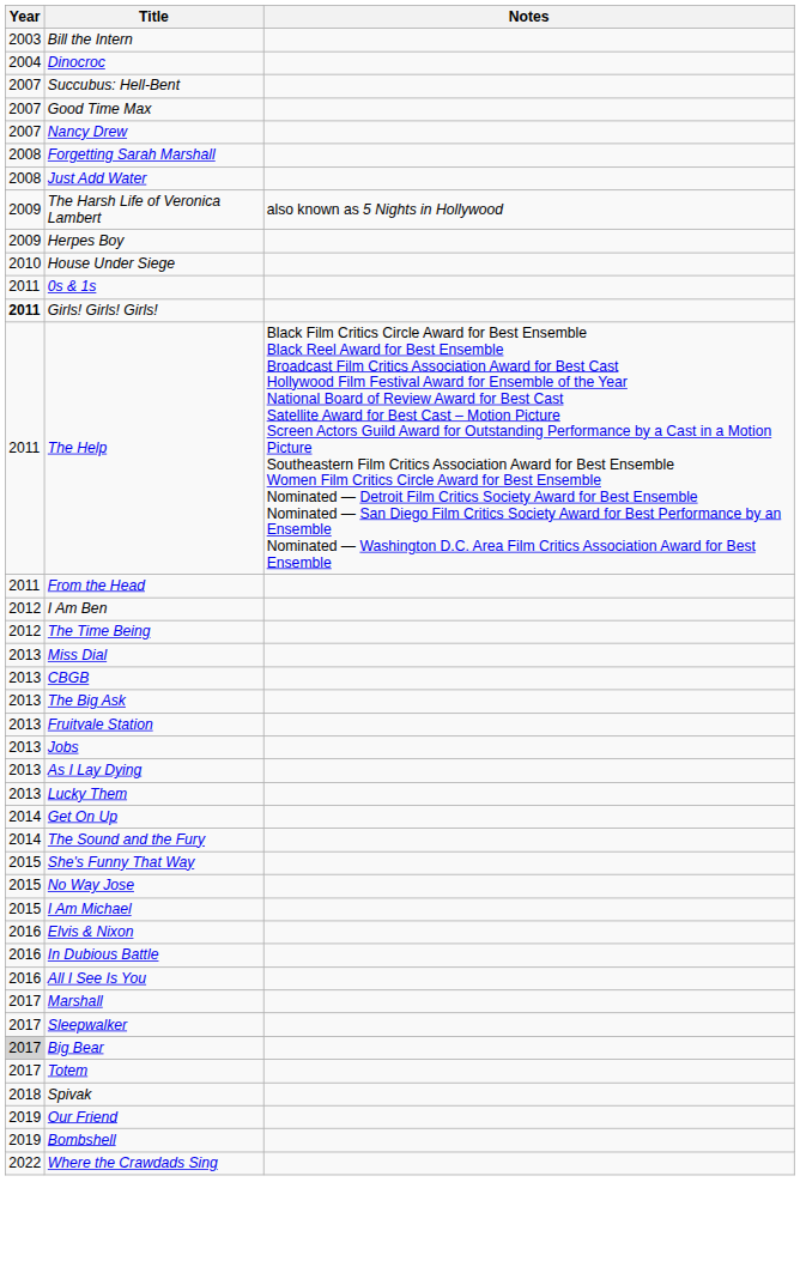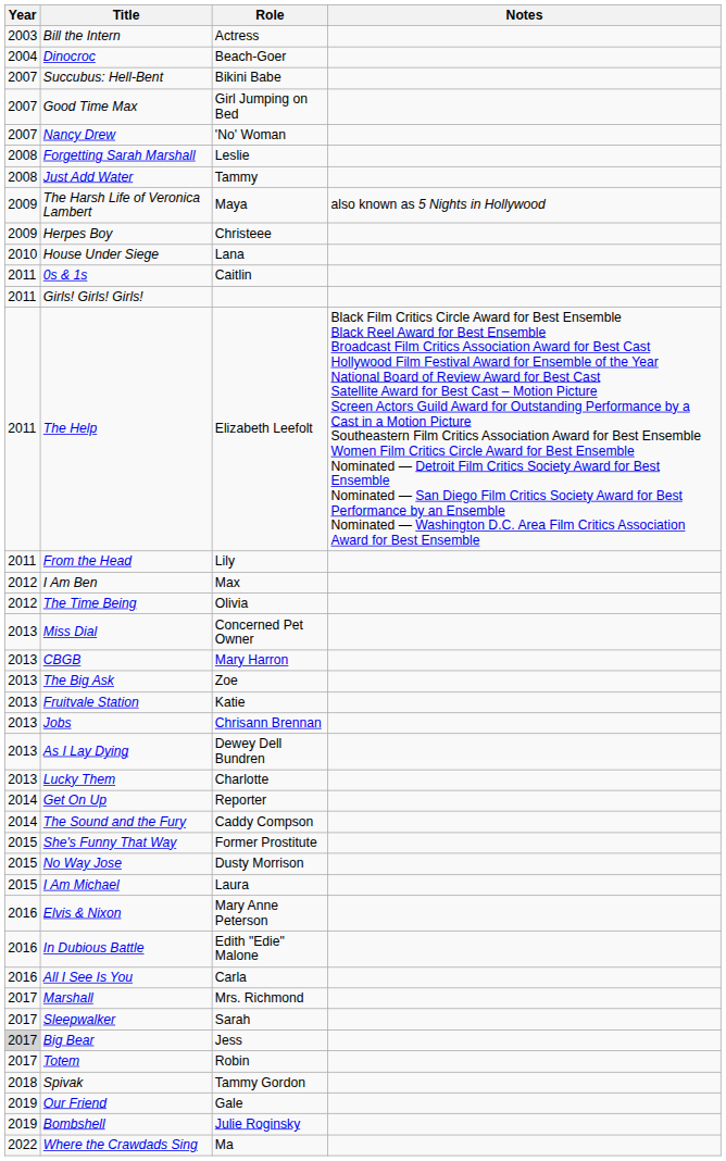+ column: Role | Actress | Beach-Goer | Bikini Babe | Girl Jumping on Bed | 'No' Woman | Leslie | Tammy | Maya | Christeee | Lana | Caitlin | Elizabeth Leefolt | Lily | Max | Olivia | Concerned Pet Owner | Mary Harron | Zoe | Katie | Chrisann Brennan | Dewey Dell Bundren | Charlotte | Reporter | Caddy Compson | Former Prostitute | Dusty Morrison | Laura | Mary Anne Peterson | Edith "Edie" Malone | Carla | Mrs. Richmond | Sarah | Jess | Robin | Tammy Gordon | Gale | Julie Roginsky | Ma
Girls! Girls! Girls! | Year: bold -> normal
